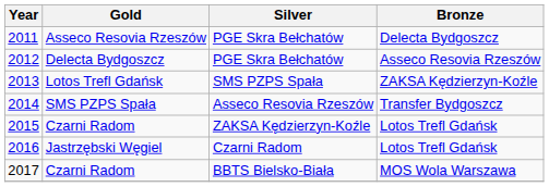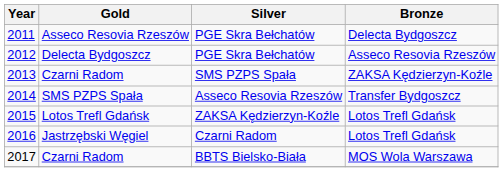2013 | Gold: Lotos Trefl Gdańsk -> Czarni Radom
2015 | Gold: Czarni Radom -> Lotos Trefl Gdańsk
